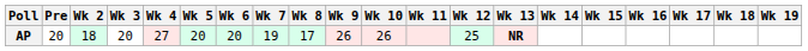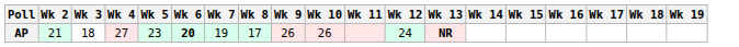- column: Pre | 20
AP | Wk 2: 18 -> 21
AP | Wk 3: 20 -> 18
AP | Wk 5: 20 -> 23
AP | Wk 6: normal -> bold
AP | Wk 12: 25 -> 24
